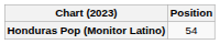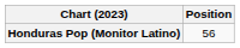Honduras Pop (Monitor Latino) | Position: 54 -> 56
